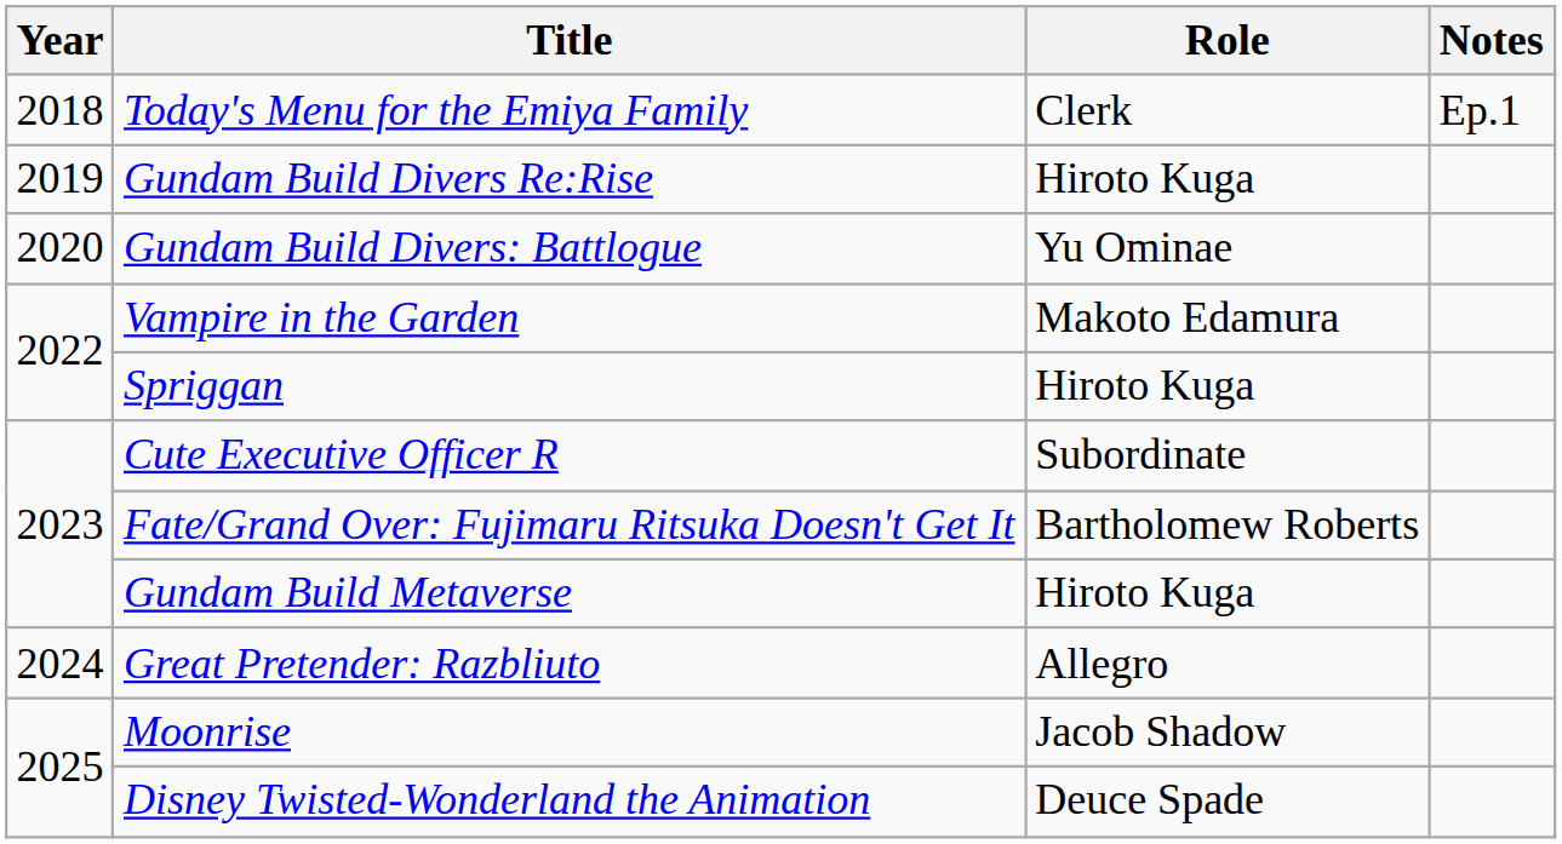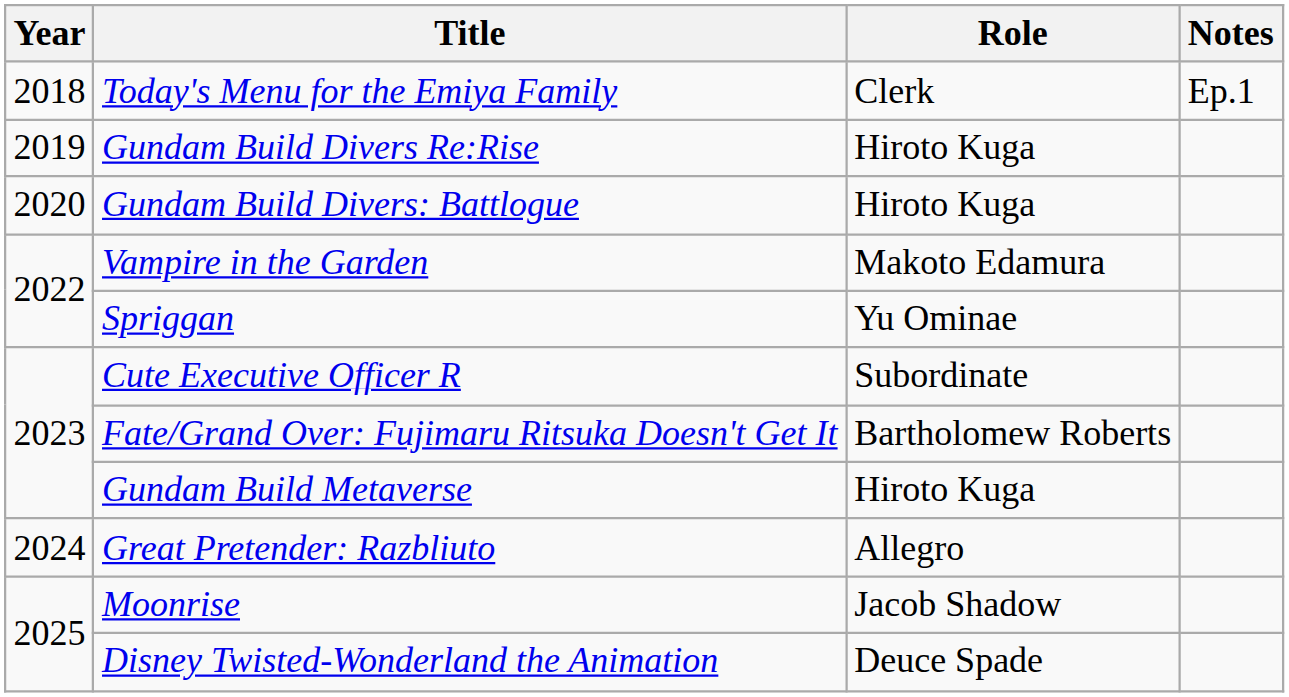Gundam Build Divers: Battlogue | Role: Yu Ominae -> Hiroto Kuga
Spriggan | Role: Hiroto Kuga -> Yu Ominae
